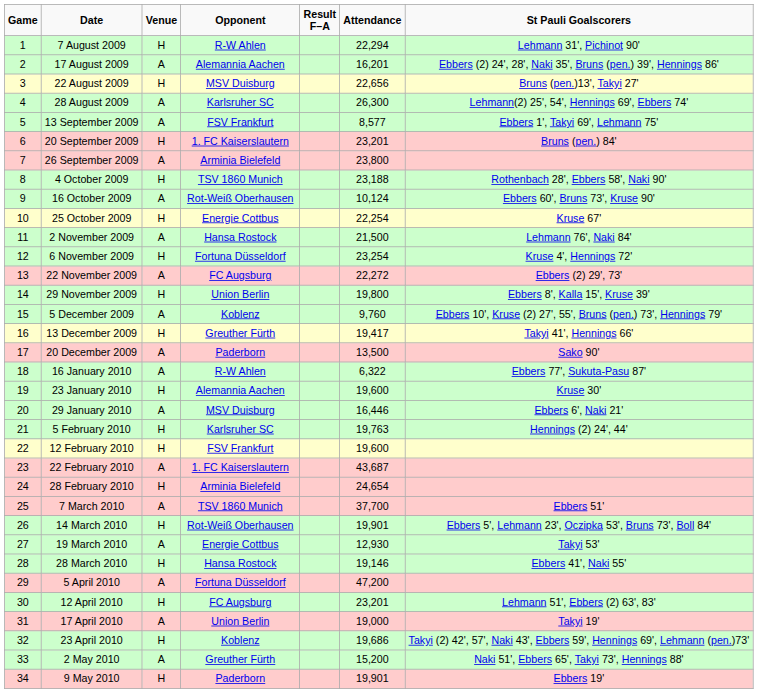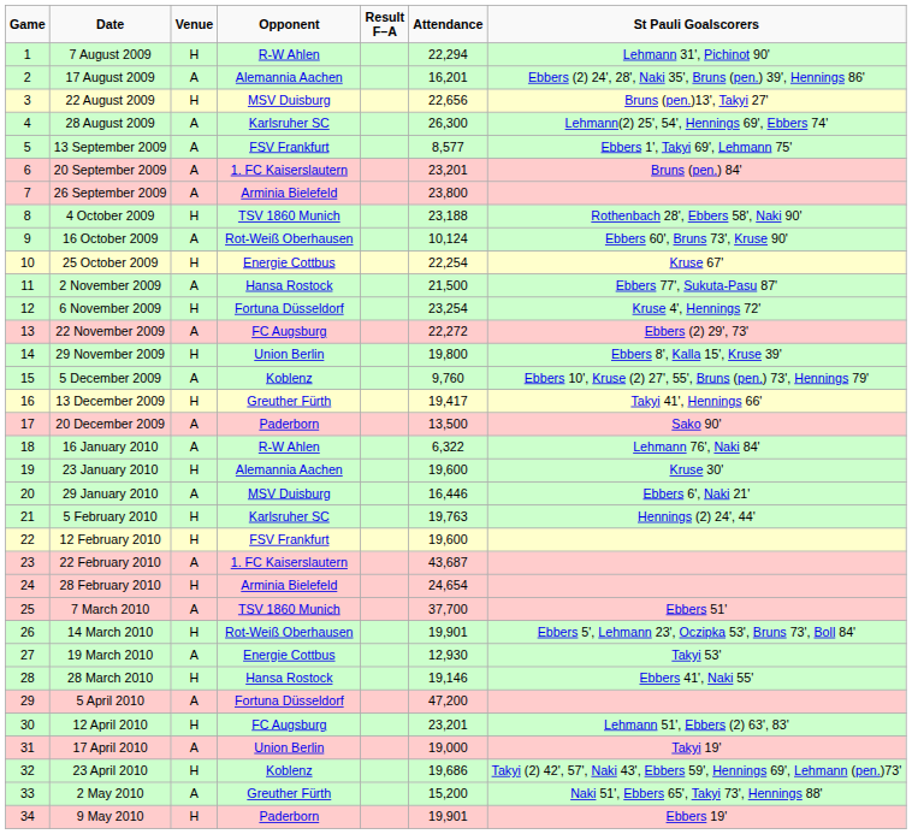20 September 2009 | Venue: H -> A
2 November 2009 | St Pauli Goalscorers: Lehmann 76', Naki 84' -> Ebbers 77', Sukuta-Pasu 87'
16 January 2010 | St Pauli Goalscorers: Ebbers 77', Sukuta-Pasu 87' -> Lehmann 76', Naki 84'
